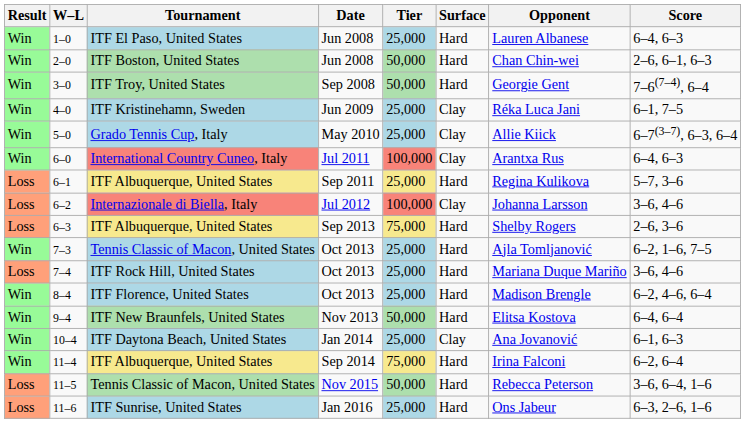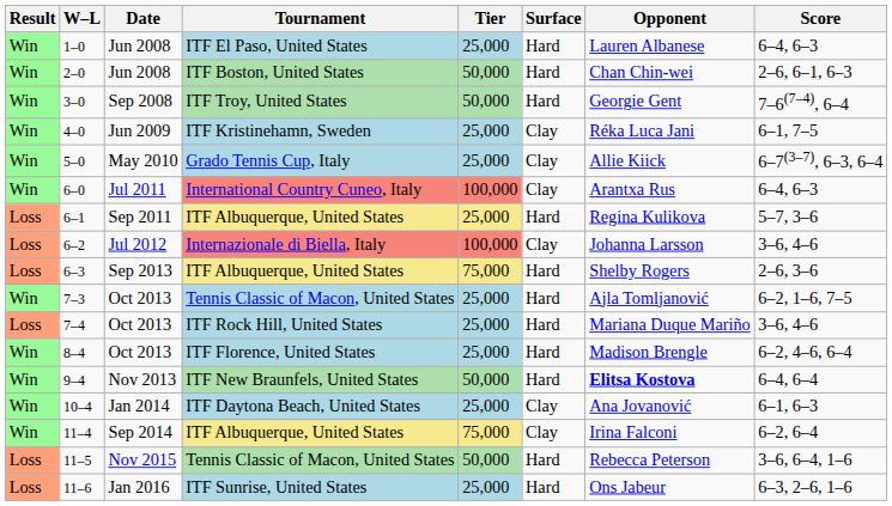columns swapped: Date <-> Tournament
9–4 | Opponent: normal -> bold
11–4 | Surface: Hard -> Clay
